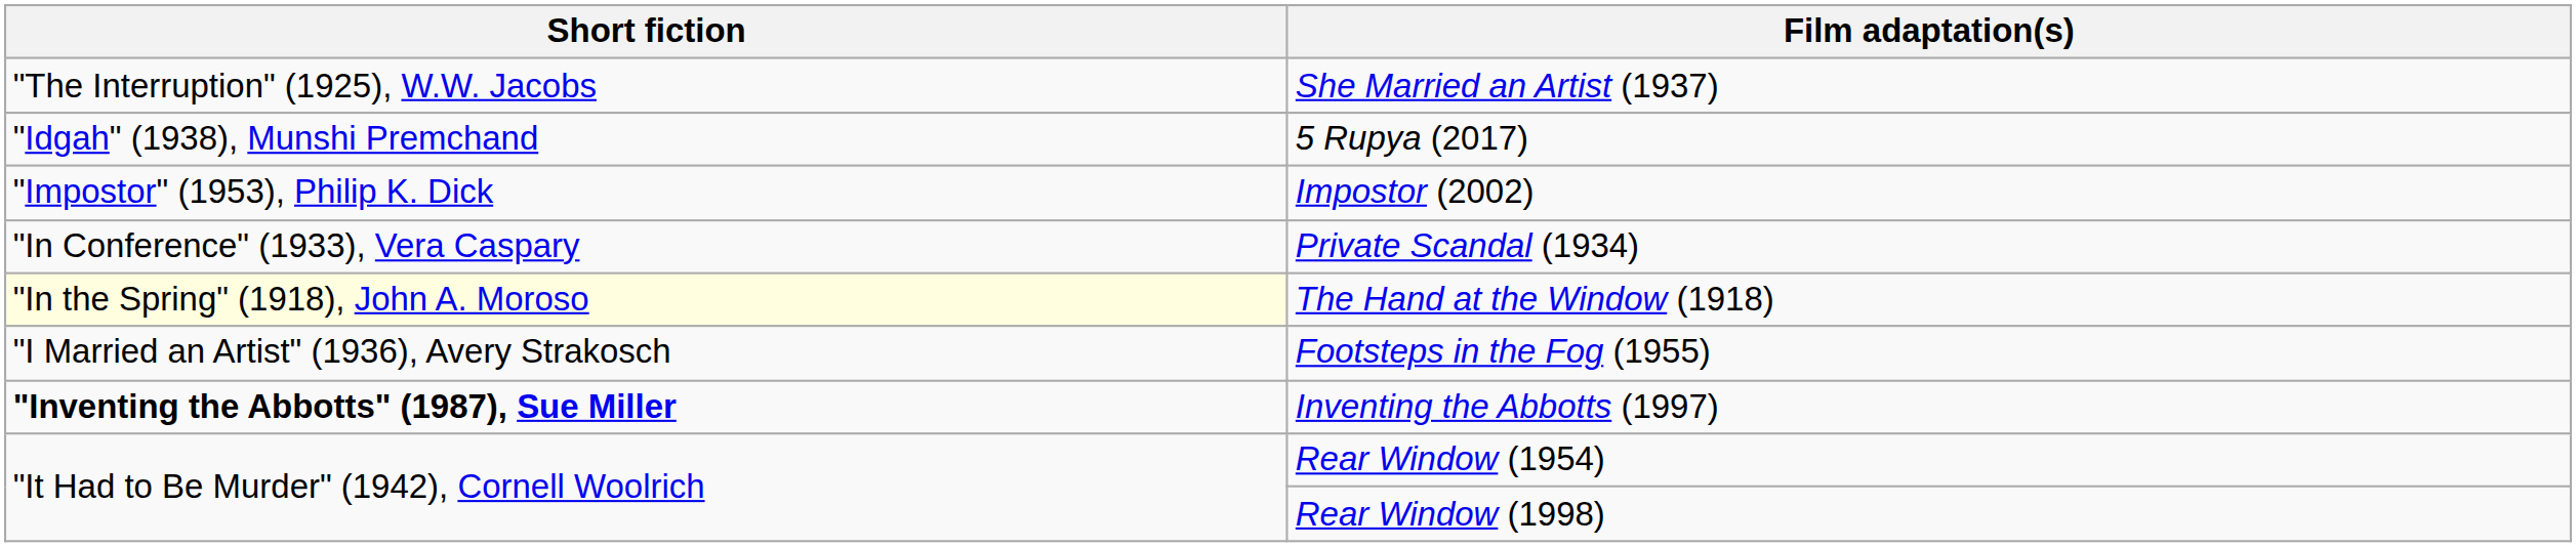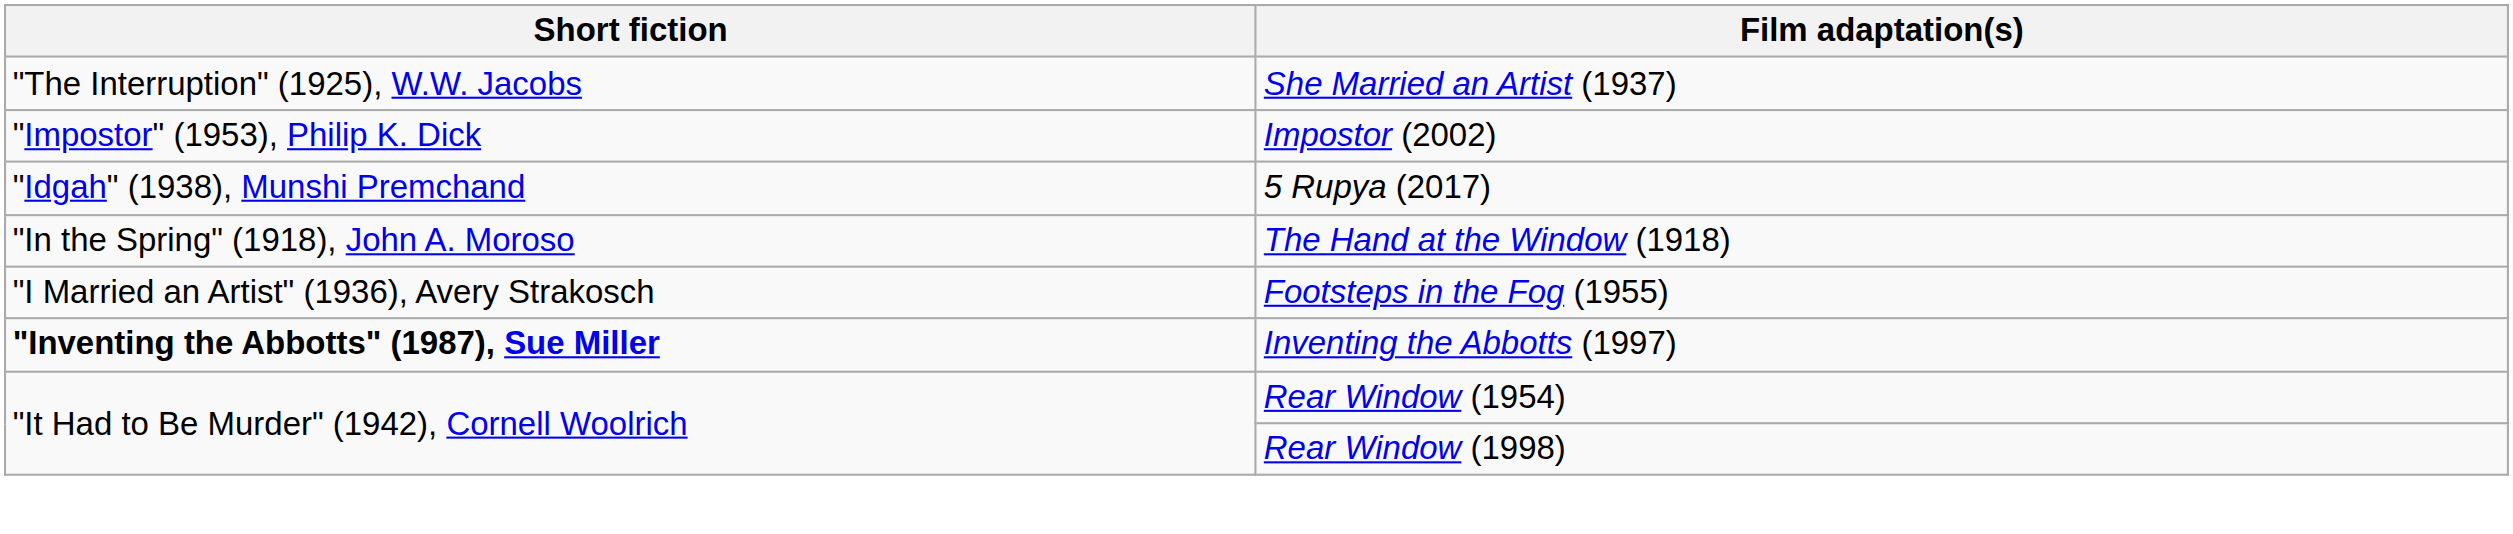rows swapped: 5 Rupya (2017) <-> Impostor (2002)
- row: "In Conference" (1933), Vera Caspary | Private Scandal (1934)
The Hand at the Window (1918) | Short fiction: lightyellow background -> no background
